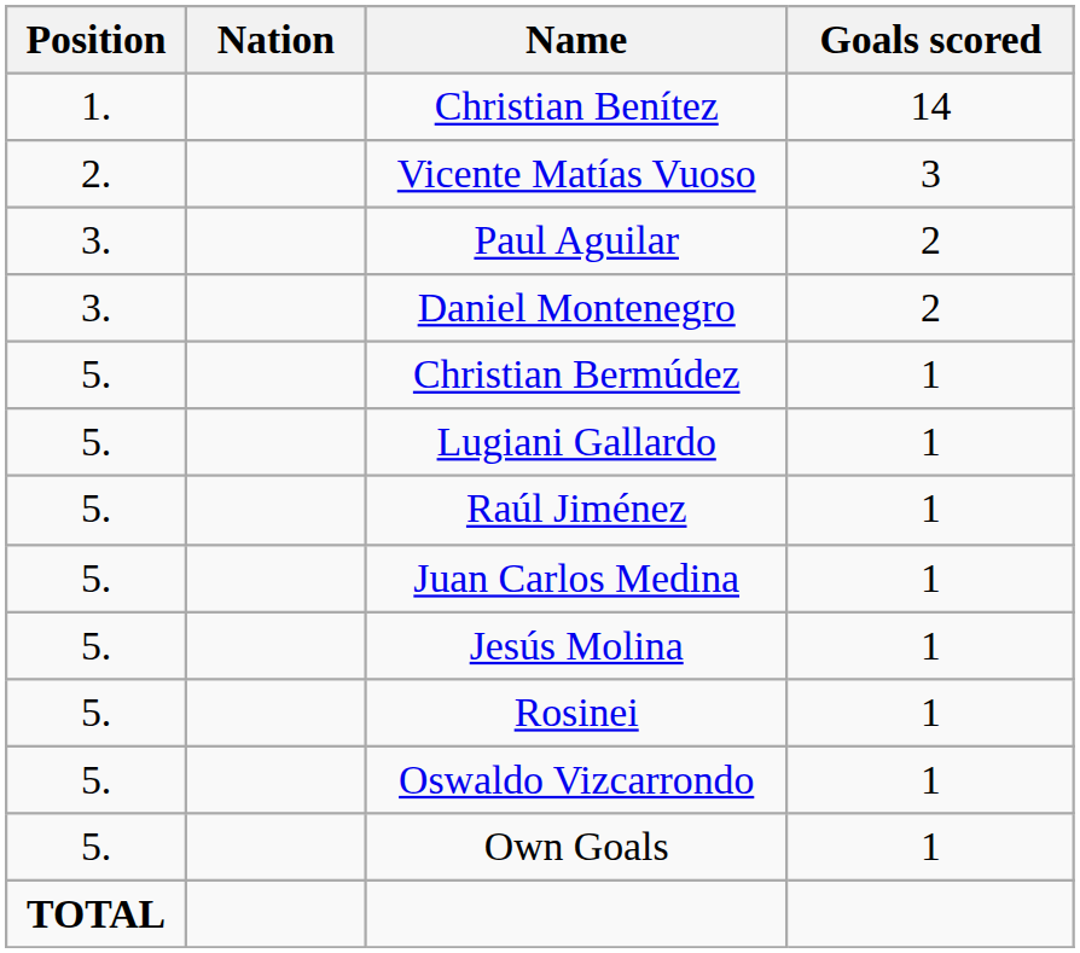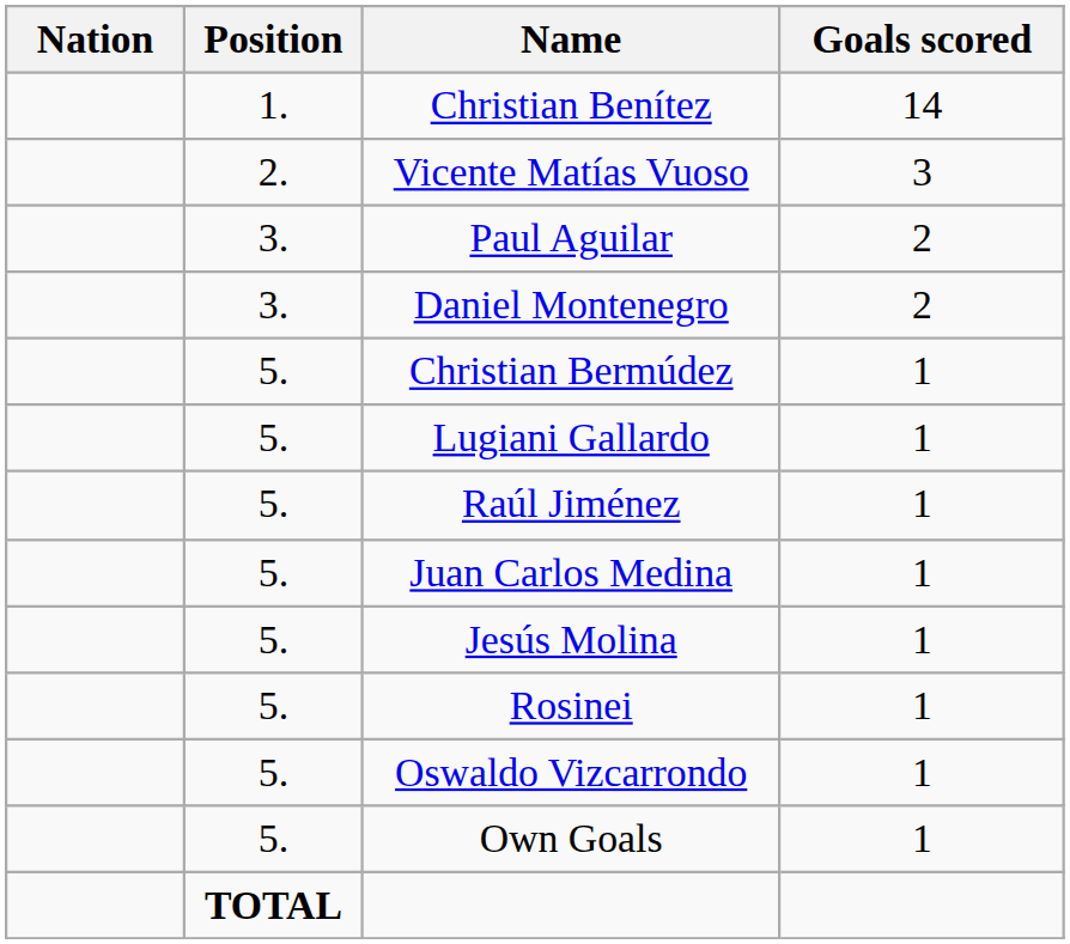columns swapped: Position <-> Nation
